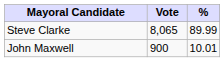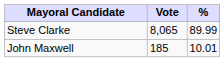John Maxwell | Vote: 900 -> 185
